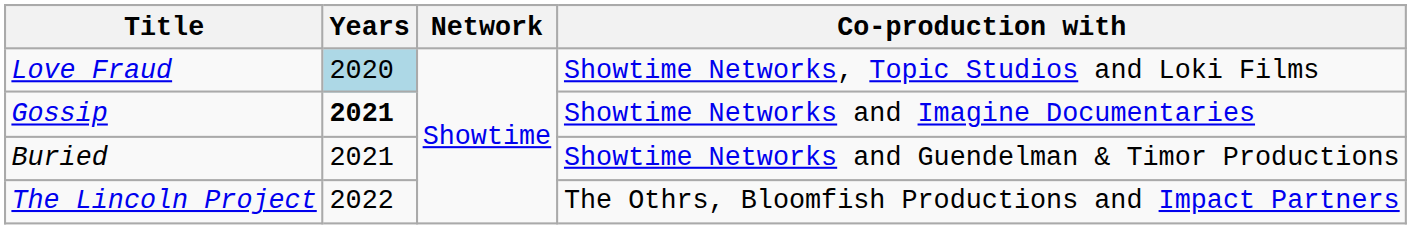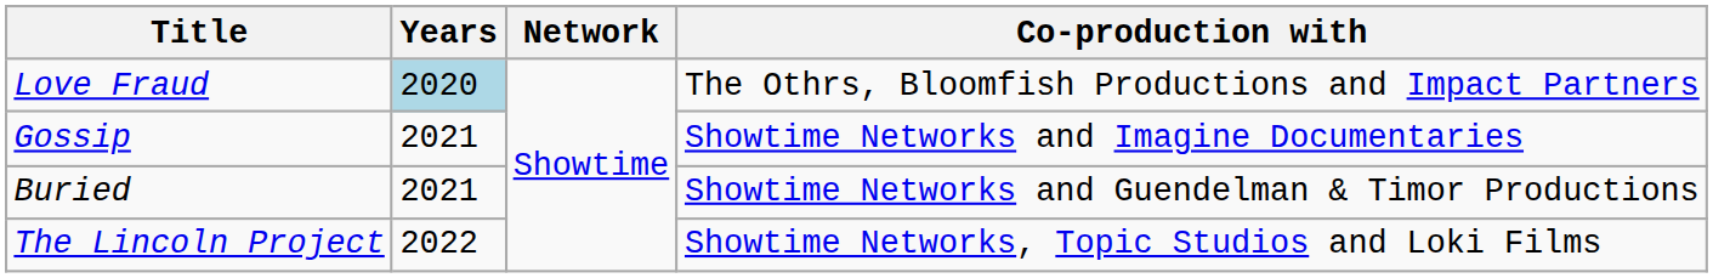Love Fraud | Co-production with: Showtime Networks, Topic Studios and Loki Films -> The Othrs, Bloomfish Productions and Impact Partners
Gossip | Years: bold -> normal
The Lincoln Project | Co-production with: The Othrs, Bloomfish Productions and Impact Partners -> Showtime Networks, Topic Studios and Loki Films
